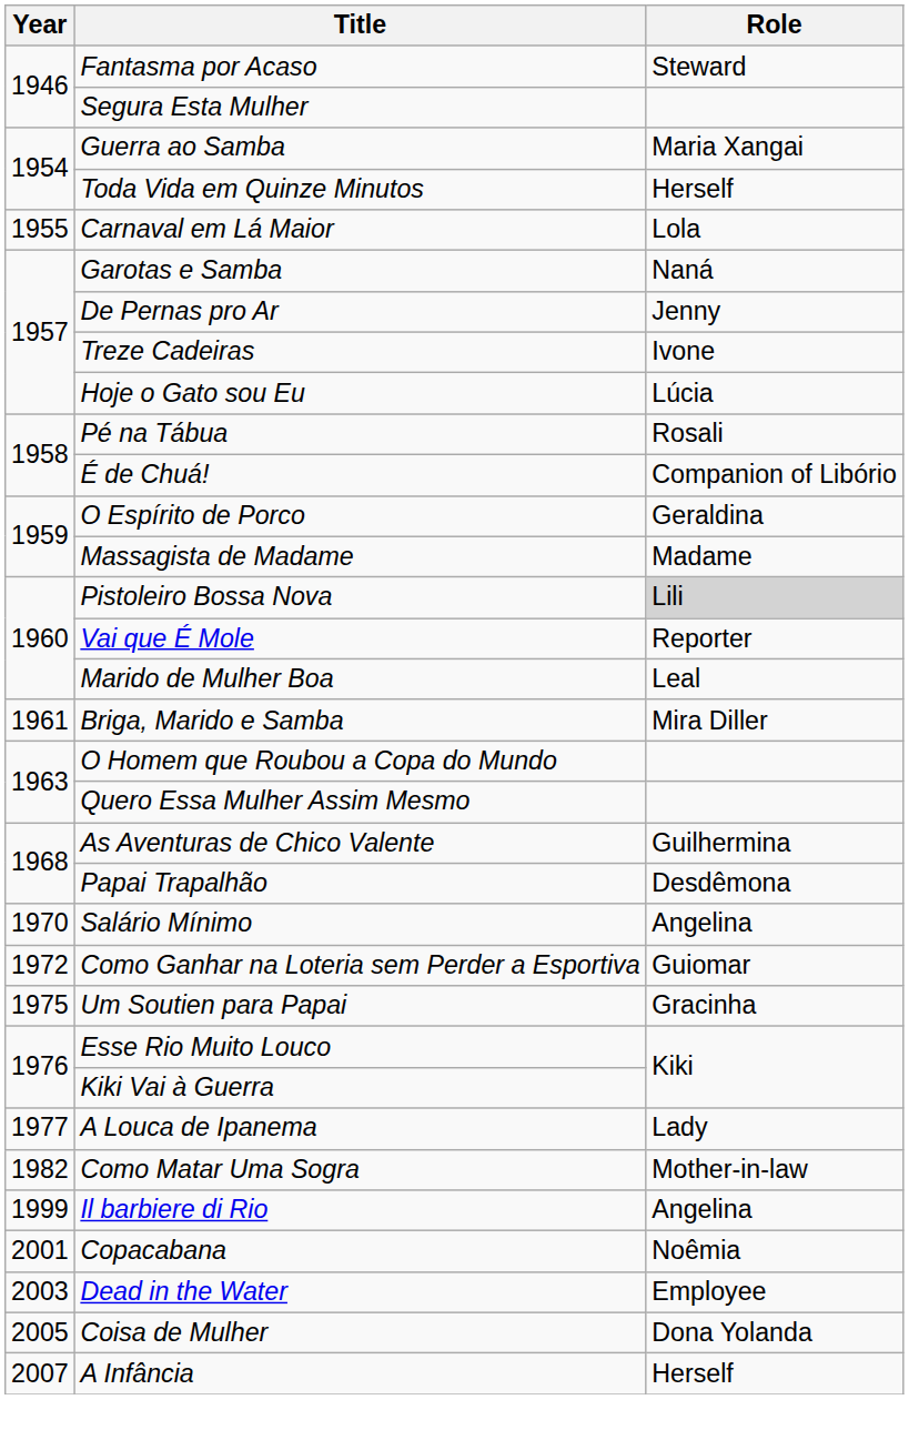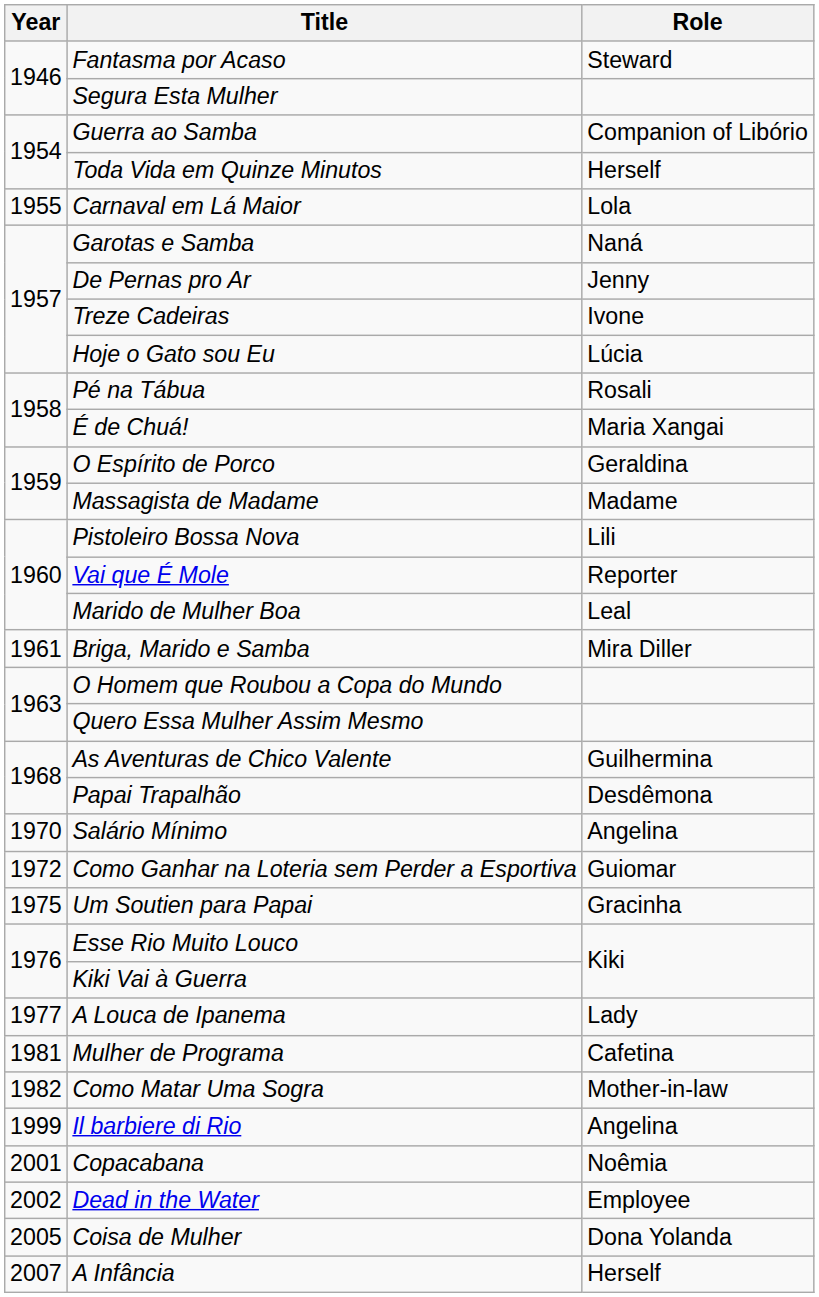Guerra ao Samba | Role: Maria Xangai -> Companion of Libório
É de Chuá! | Role: Companion of Libório -> Maria Xangai
Pistoleiro Bossa Nova | Role: lightgrey background -> no background
+ row: 1981 | Mulher de Programa | Cafetina
Dead in the Water | Year: 2003 -> 2002
